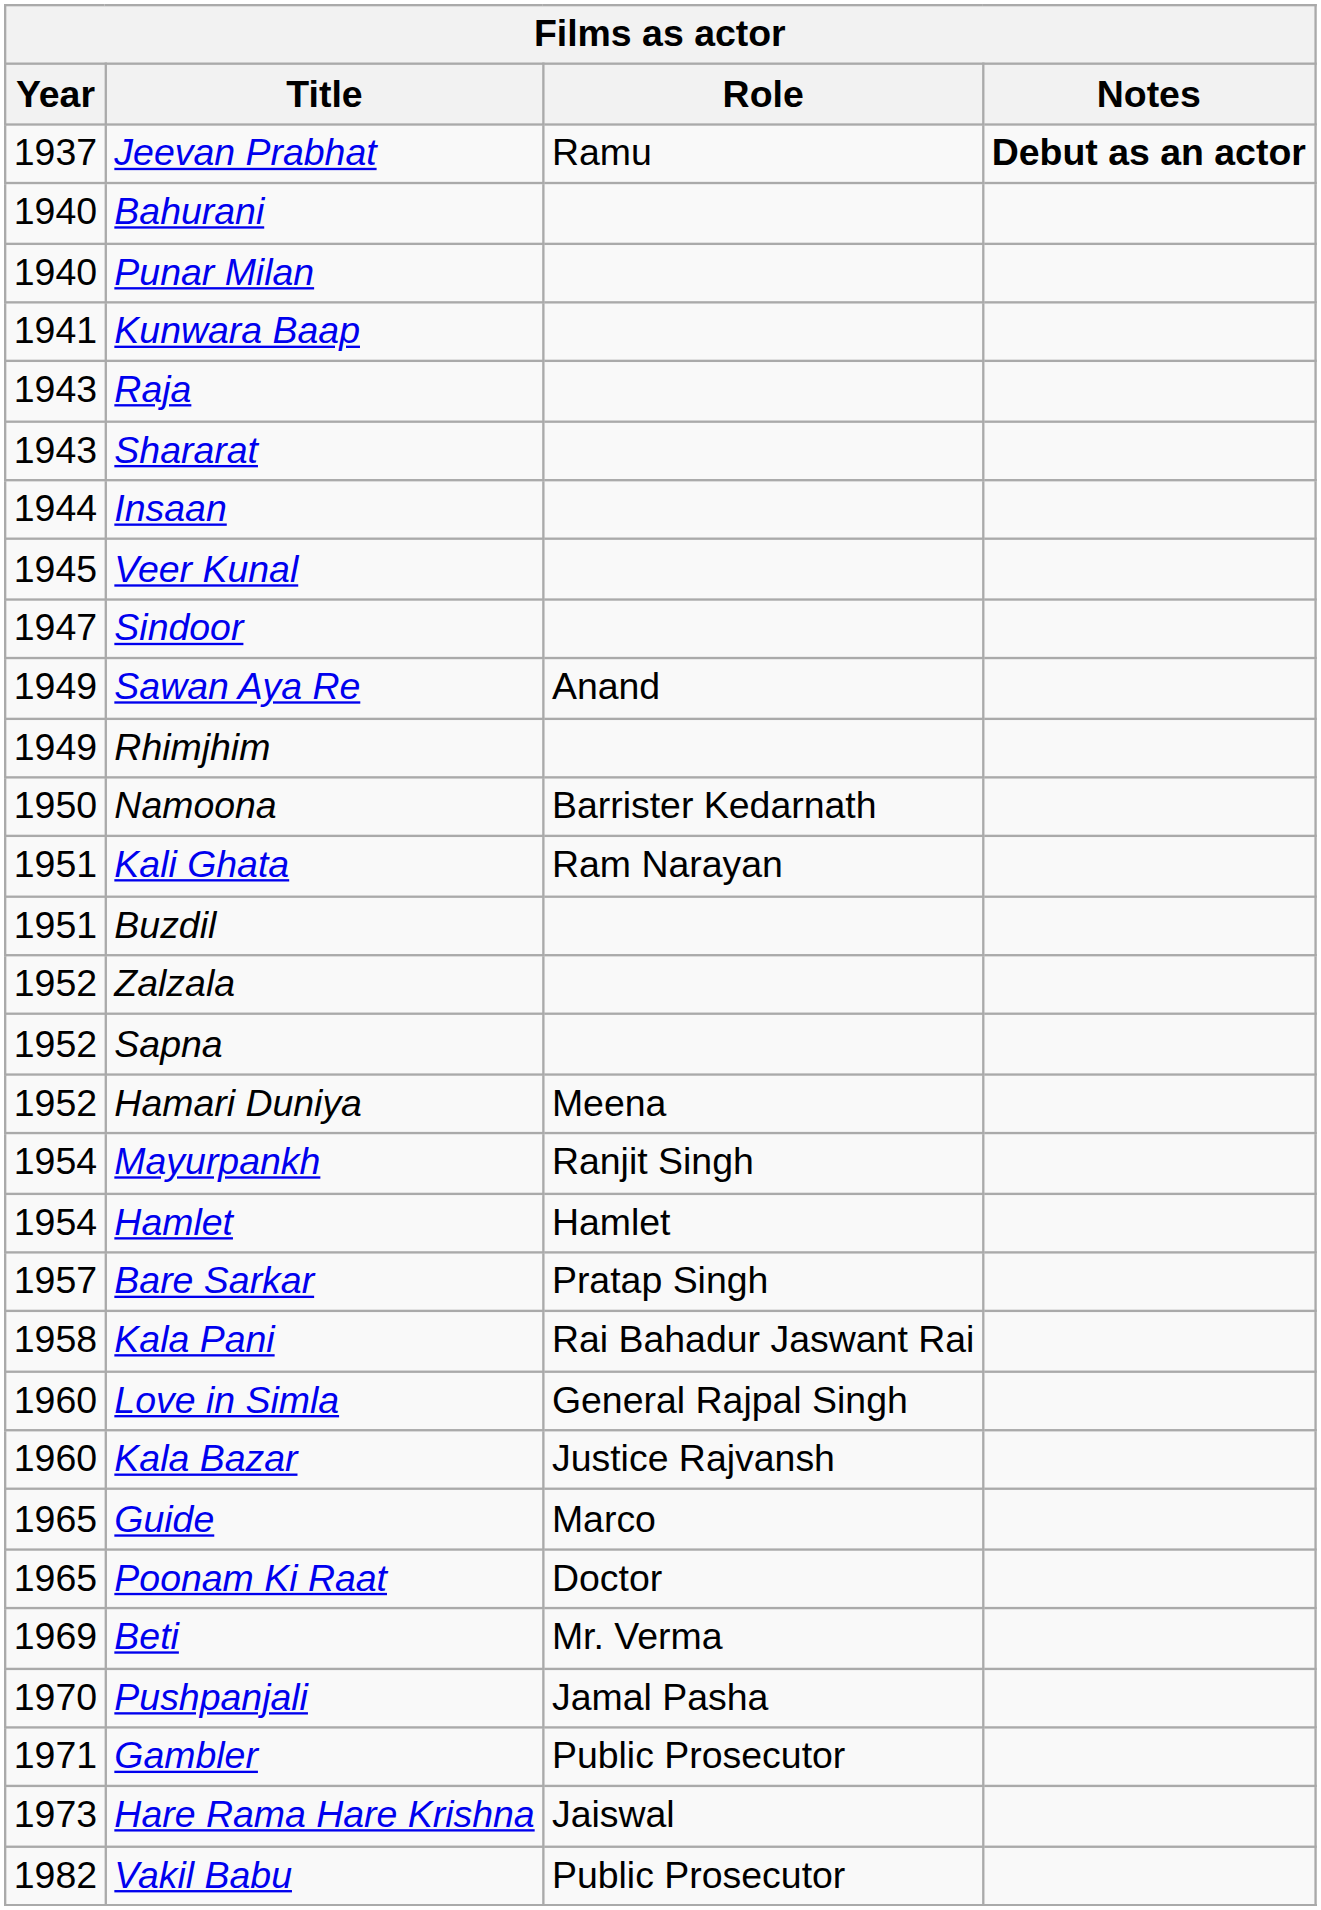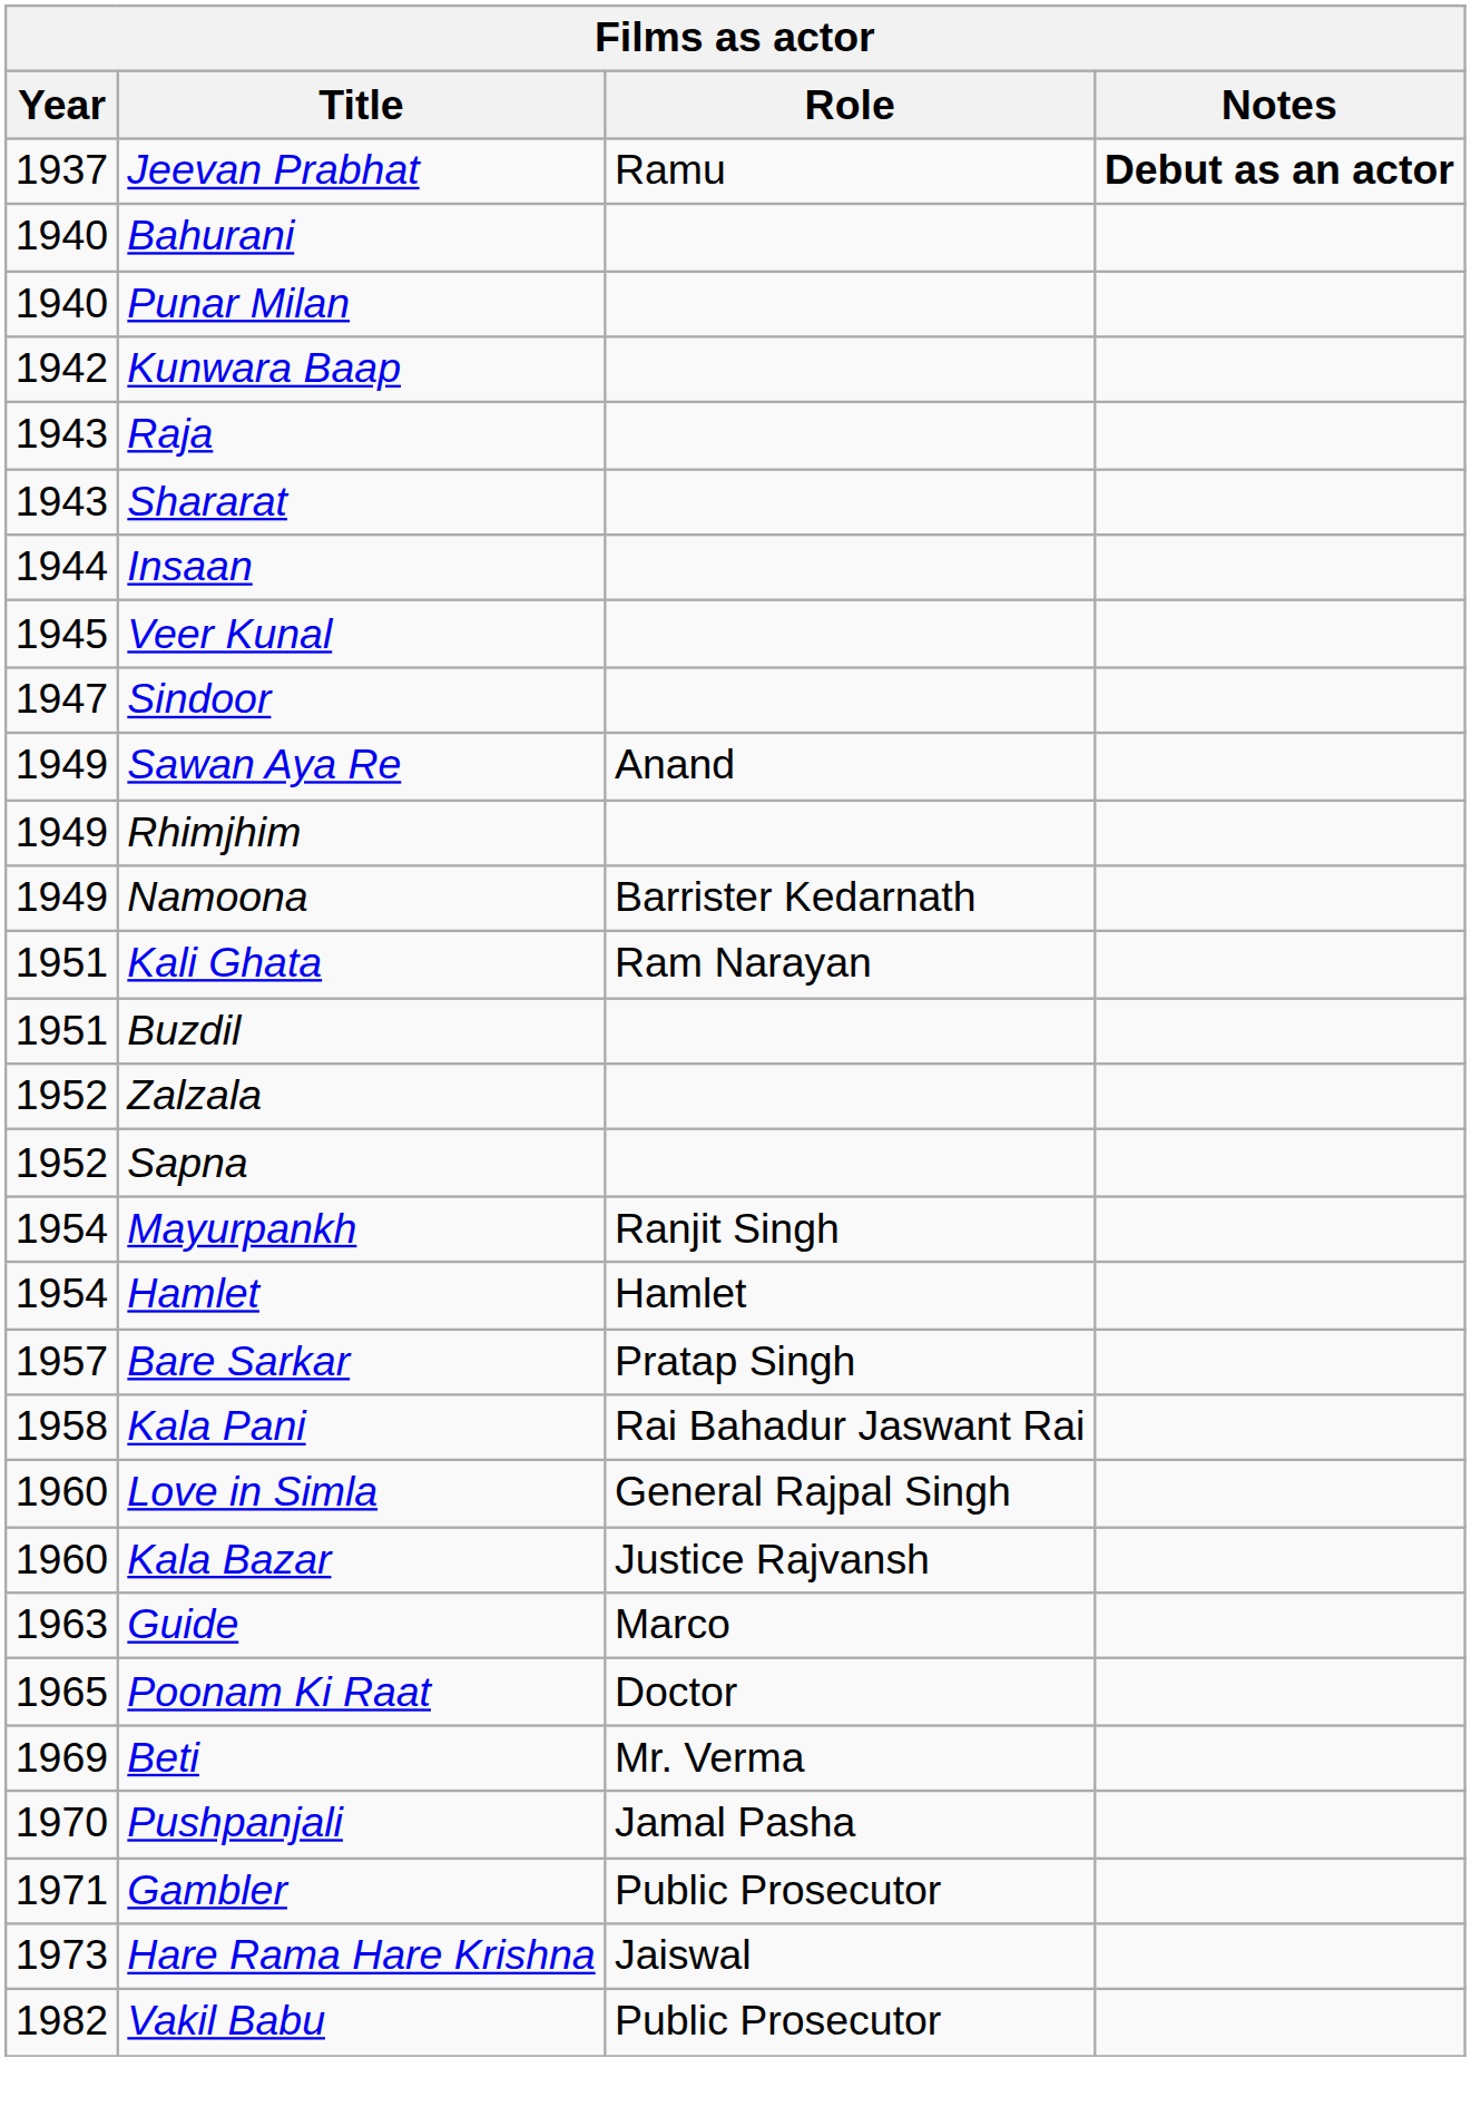Kunwara Baap | Year: 1941 -> 1942
Namoona | Year: 1950 -> 1949
- row: 1952 | Hamari Duniya | Meena
Guide | Year: 1965 -> 1963
